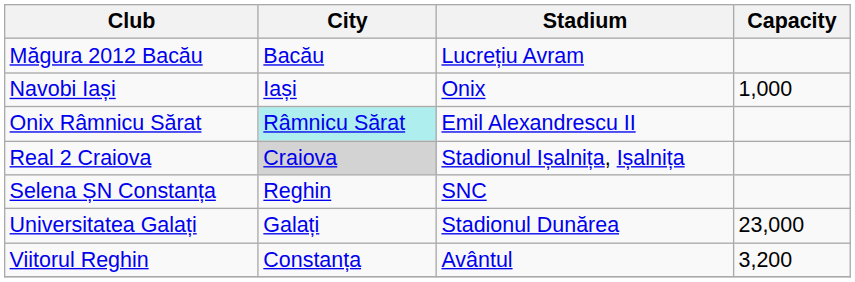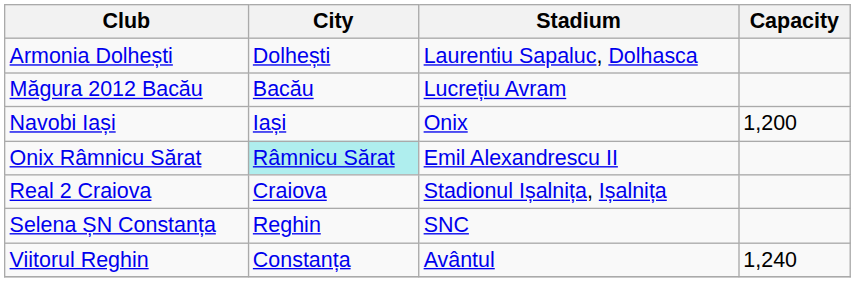+ row: Armonia Dolhești | Dolhești | Laurentiu Sapaluc, Dolhasca
Navobi Iași | Capacity: 1,000 -> 1,200
Real 2 Craiova | City: lightgrey background -> no background
- row: Universitatea Galați | Galați | Stadionul Dunărea | 23,000
Viitorul Reghin | Capacity: 3,200 -> 1,240
